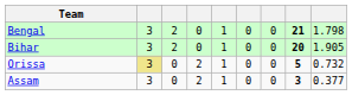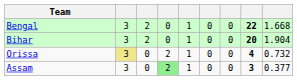Bengal | column 8: 21 -> 22
Bengal | column 9: 1.798 -> 1.668
Bihar | column 9: 1.905 -> 1.904
Orissa | column 8: 5 -> 4
Assam | column 4: no background -> lightgreen background
